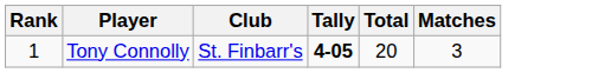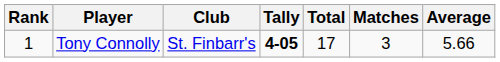+ column: Average | 5.66
Tony Connolly | Total: 20 -> 17
